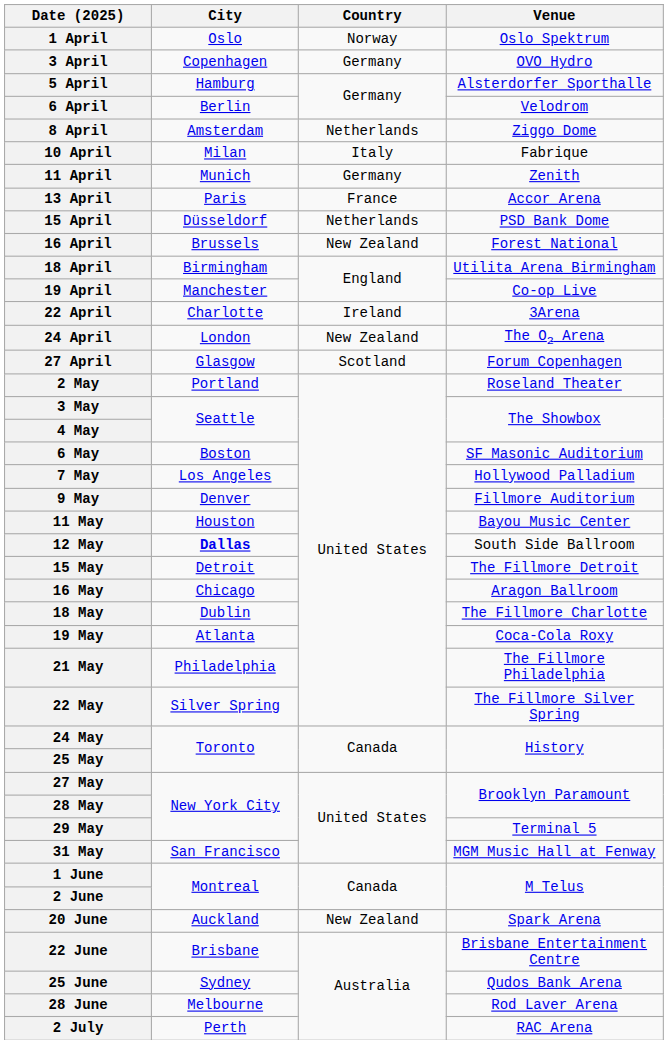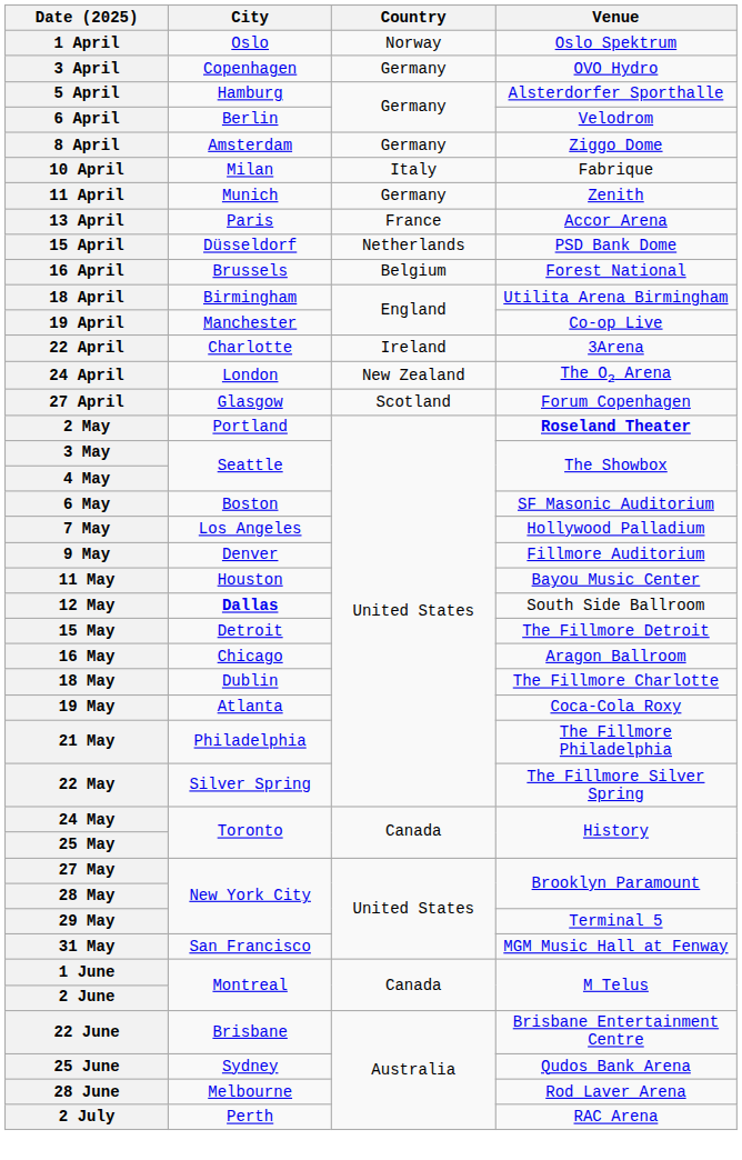8 April | Country: Netherlands -> Germany
16 April | Country: New Zealand -> Belgium
2 May | Venue: normal -> bold
- row: 20 June | Auckland | New Zealand | Spark Arena
